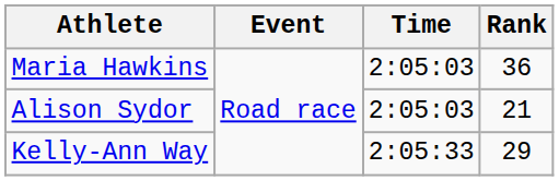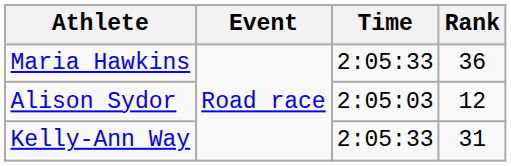Maria Hawkins | Time: 2:05:03 -> 2:05:33
Alison Sydor | Rank: 21 -> 12
Kelly-Ann Way | Rank: 29 -> 31
